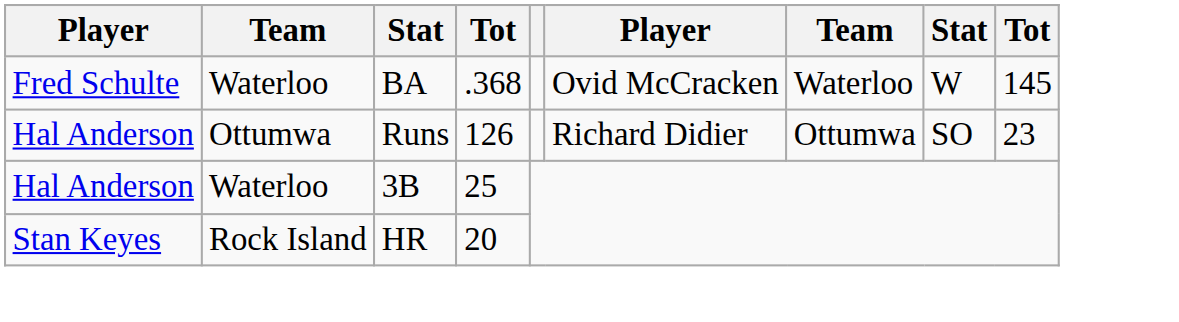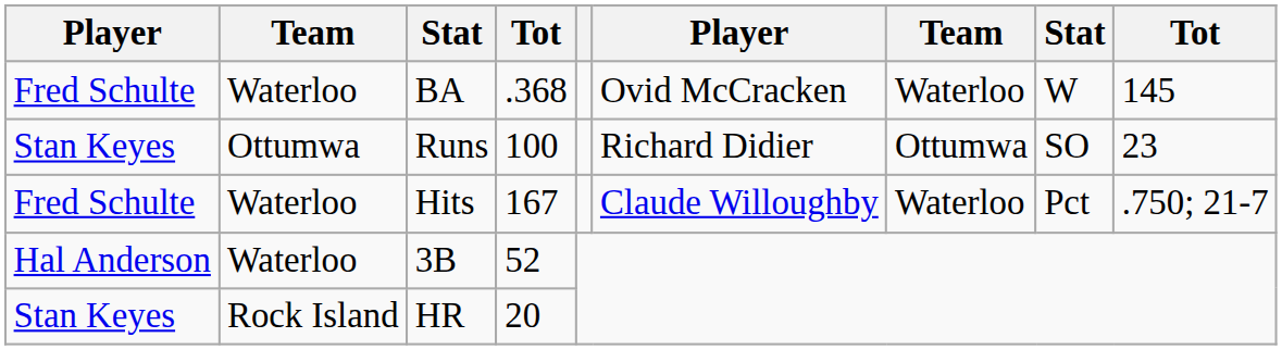Runs | column 1: Hal Anderson -> Stan Keyes
Runs | column 4: 126 -> 100
+ row: Fred Schulte | Waterloo | Hits | 167 | Claude Willoughby | Waterloo | Pct | .750; 21-7
3B | column 4: 25 -> 52
